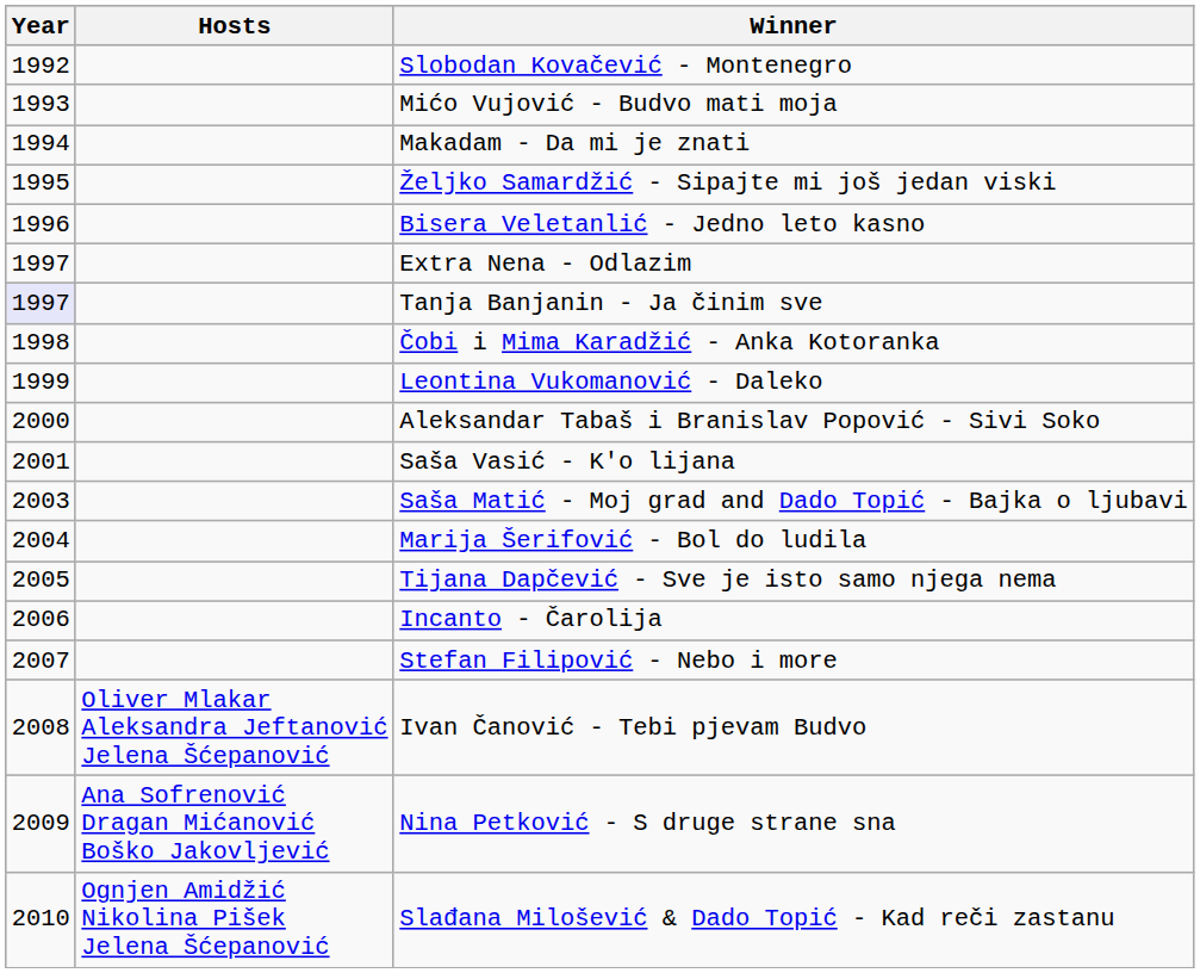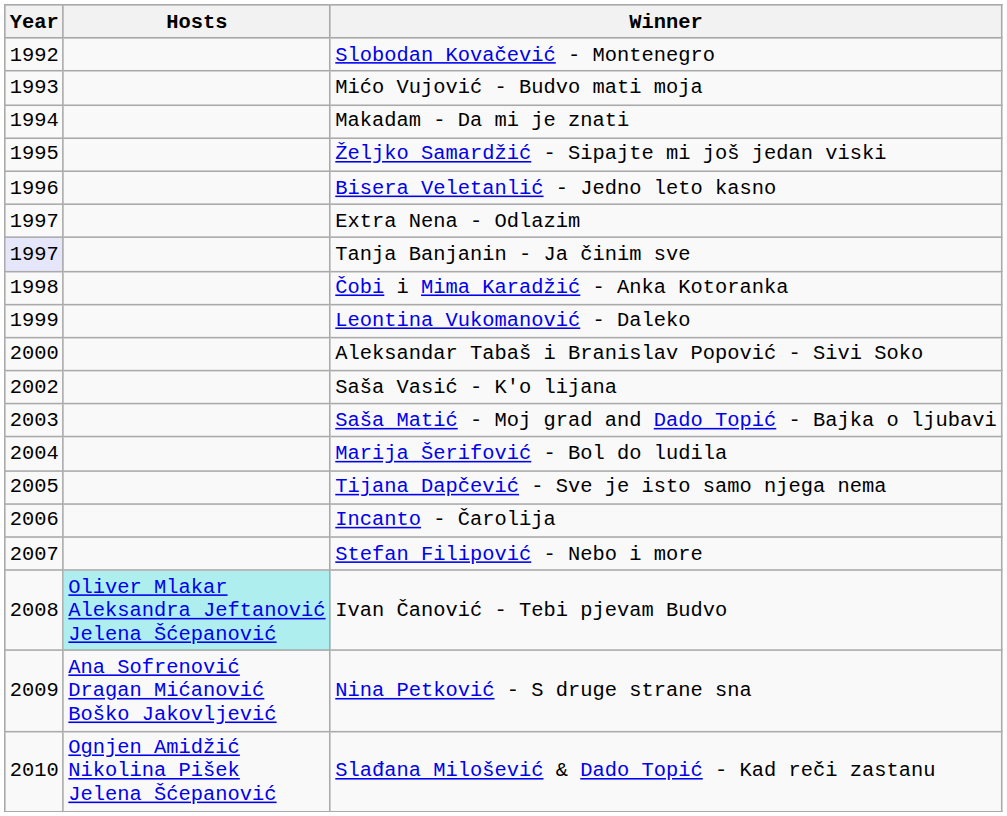Saša Vasić - K'o lijana | Year: 2001 -> 2002
Ivan Čanović - Tebi pjevam Budvo | Hosts: no background -> paleturquoise background
